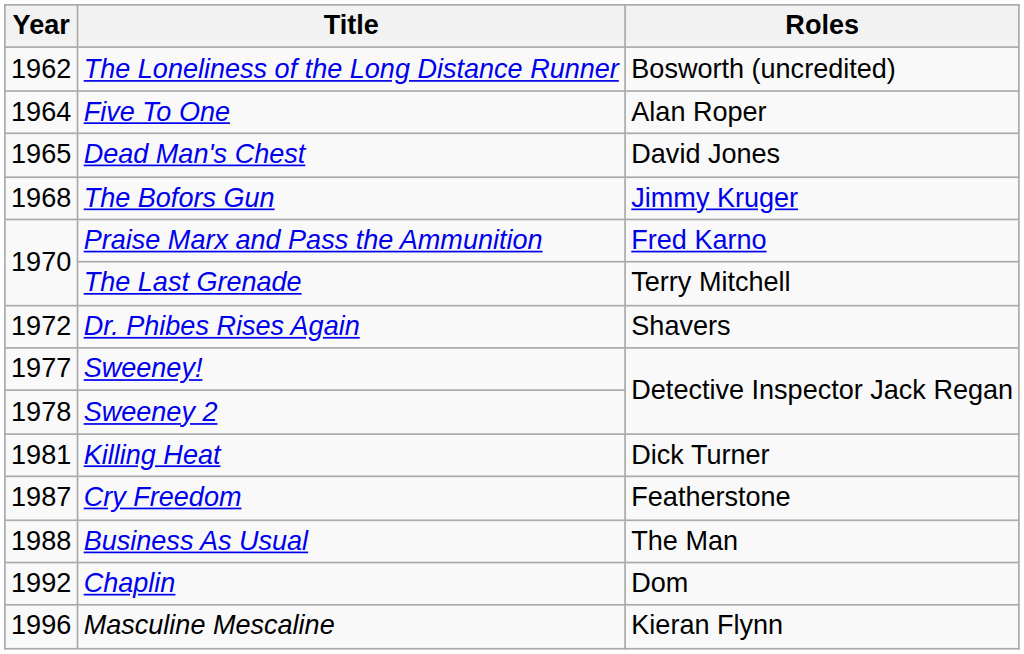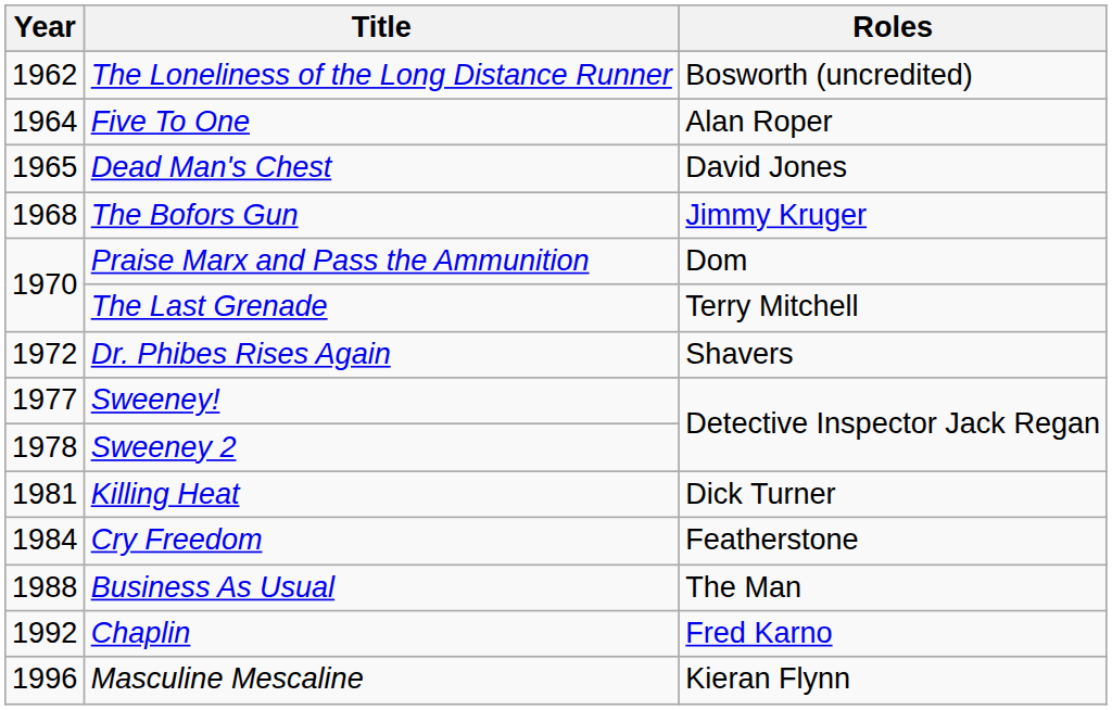Praise Marx and Pass the Ammunition | Roles: Fred Karno -> Dom
Cry Freedom | Year: 1987 -> 1984
Chaplin | Roles: Dom -> Fred Karno
